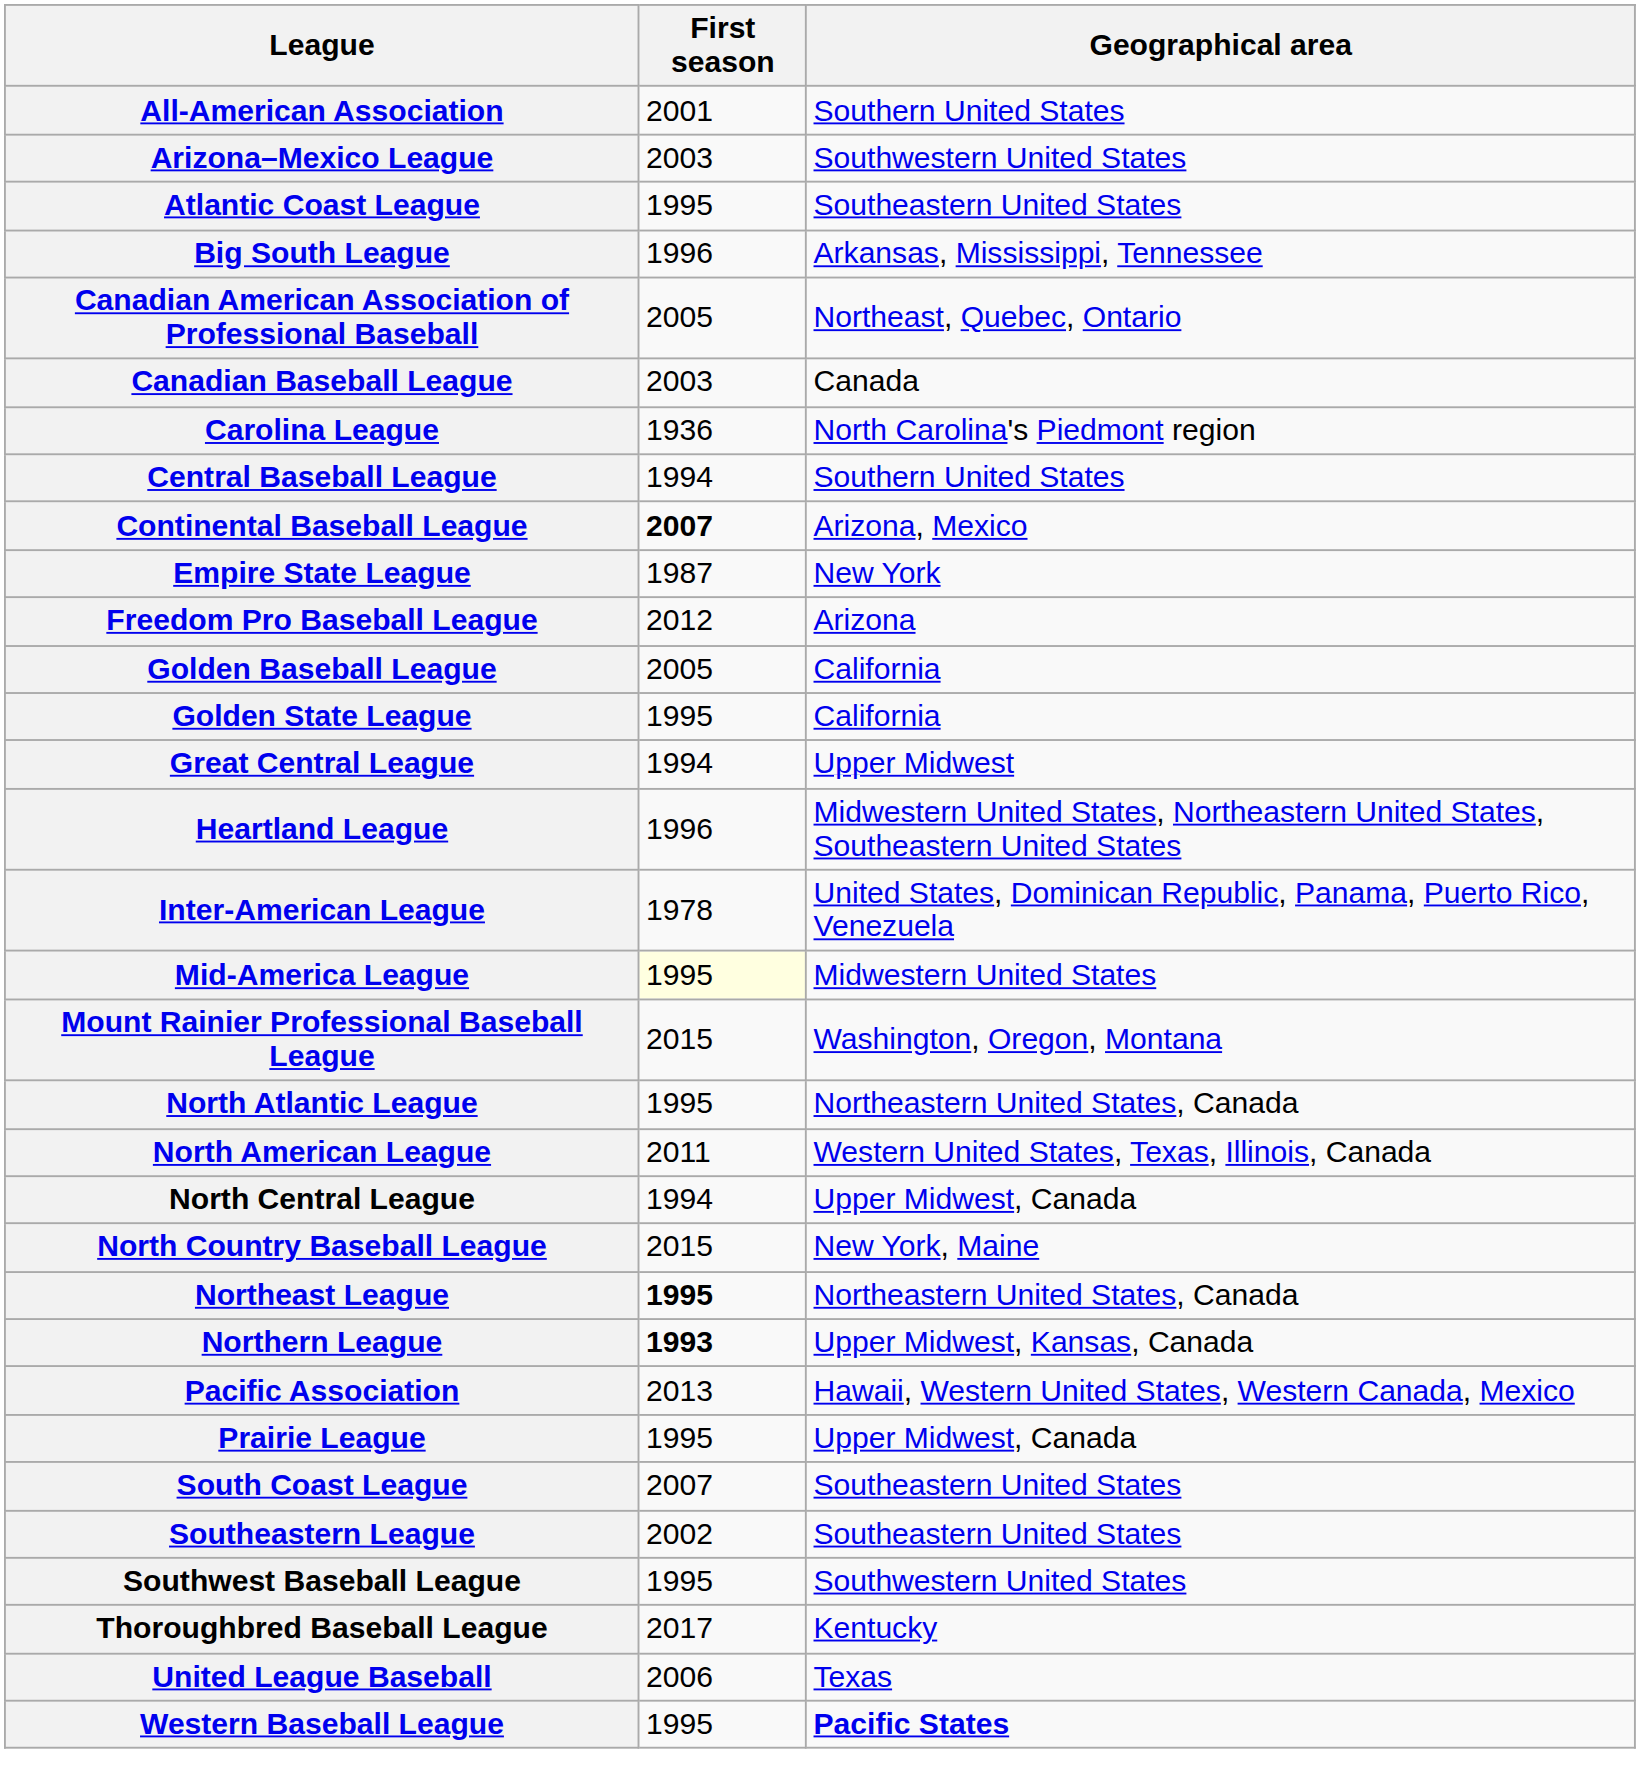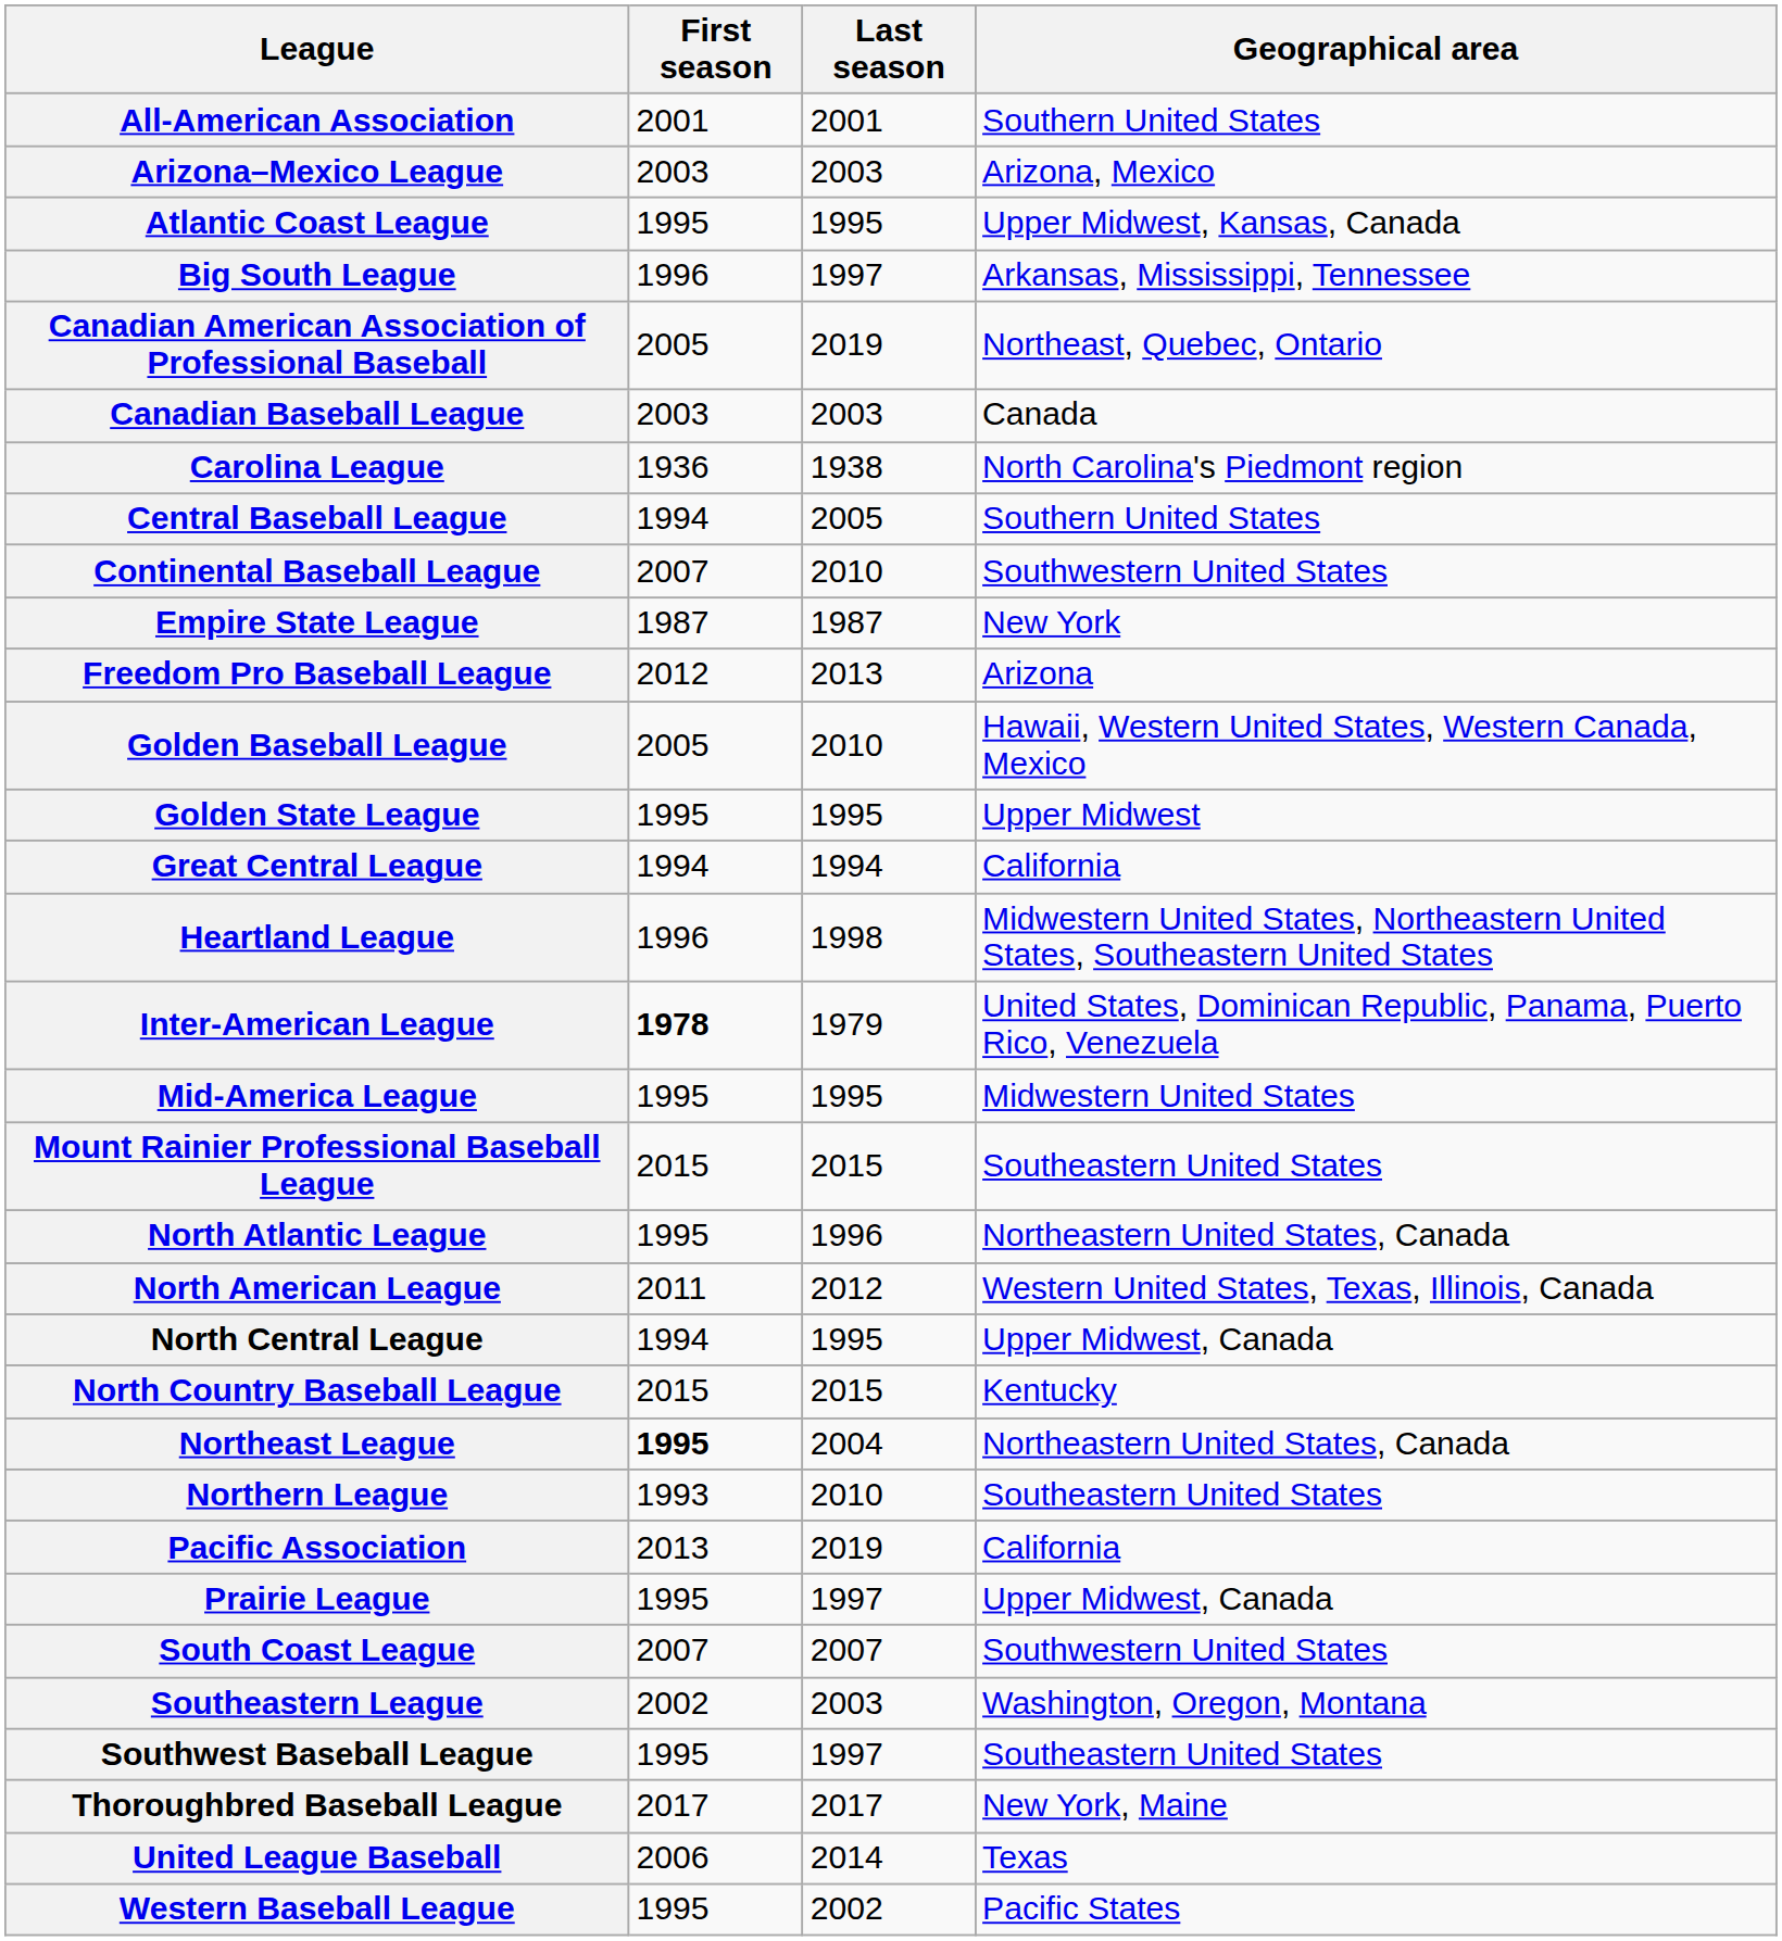+ column: Last season | 2001 | 2003 | 1995 | 1997 | 2019 | 2003 | 1938 | 2005 | 2010 | 1987 | 2013 | 2010 | 1995 | 1994 | 1998 | 1979 | 1995 | 2015 | 1996 | 2012 | 1995 | 2015 | 2004 | 2010 | 2019 | 1997 | 2007 | 2003 | 1997 | 2017 | 2014 | 2002
Arizona–Mexico League | Geographical area: Southwestern United States -> Arizona, Mexico
Atlantic Coast League | Geographical area: Southeastern United States -> Upper Midwest, Kansas, Canada
Continental Baseball League | First season: bold -> normal
Continental Baseball League | Geographical area: Arizona, Mexico -> Southwestern United States
Golden Baseball League | Geographical area: California -> Hawaii, Western United States, Western Canada, Mexico
Golden State League | Geographical area: California -> Upper Midwest
Great Central League | Geographical area: Upper Midwest -> California
Inter-American League | First season: normal -> bold
Mid-America League | First season: lightyellow background -> no background
Mount Rainier Professional Baseball League | Geographical area: Washington, Oregon, Montana -> Southeastern United States
North Country Baseball League | Geographical area: New York, Maine -> Kentucky
Northern League | First season: bold -> normal
Northern League | Geographical area: Upper Midwest, Kansas, Canada -> Southeastern United States
Pacific Association | Geographical area: Hawaii, Western United States, Western Canada, Mexico -> California
South Coast League | Geographical area: Southeastern United States -> Southwestern United States
Southeastern League | Geographical area: Southeastern United States -> Washington, Oregon, Montana
Southwest Baseball League | Geographical area: Southwestern United States -> Southeastern United States
Thoroughbred Baseball League | Geographical area: Kentucky -> New York, Maine
Western Baseball League | Geographical area: bold -> normal
